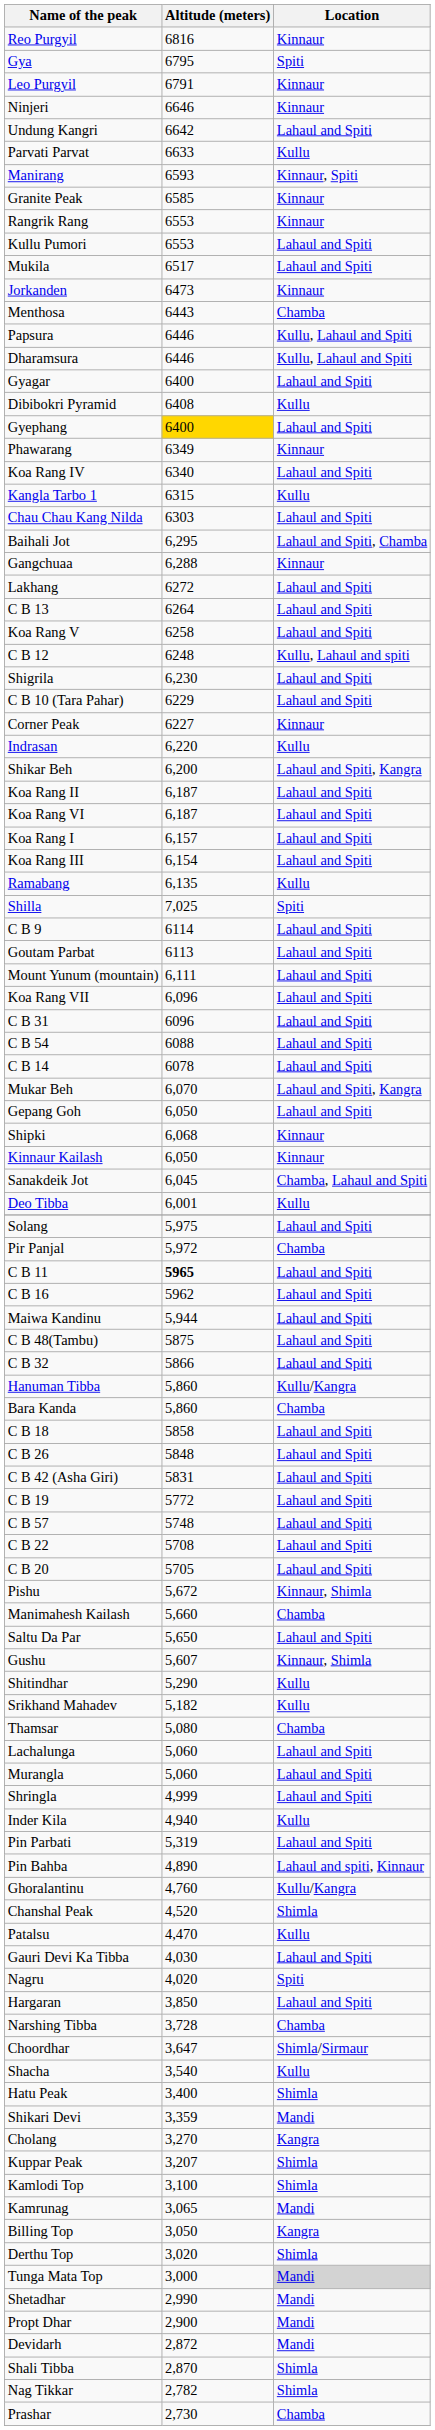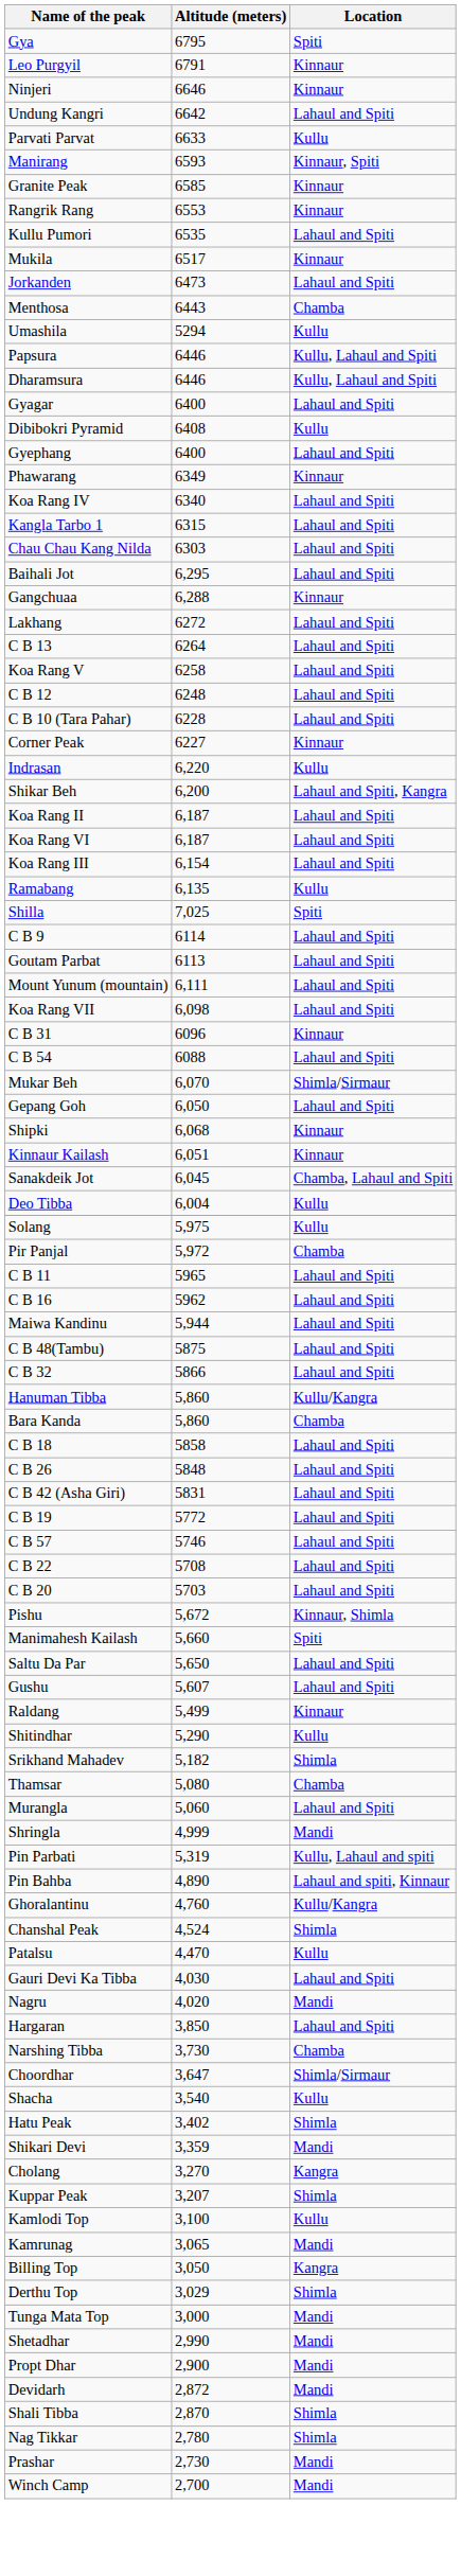- row: Reo Purgyil | 6816 | Kinnaur
Kullu Pumori | Altitude (meters): 6553 -> 6535
Mukila | Location: Lahaul and Spiti -> Kinnaur
Jorkanden | Location: Kinnaur -> Lahaul and Spiti
+ row: Umashila | 5294 | Kullu
Gyephang | Altitude (meters): gold background -> no background
Kangla Tarbo 1 | Location: Kullu -> Lahaul and Spiti
Baihali Jot | Location: Lahaul and Spiti, Chamba -> Lahaul and Spiti
C B 12 | Location: Kullu, Lahaul and spiti -> Lahaul and Spiti
- row: Shigrila | 6,230 | Lahaul and Spiti
C B 10 (Tara Pahar) | Altitude (meters): 6229 -> 6228
- row: Koa Rang I | 6,157 | Lahaul and Spiti
Koa Rang VII | Altitude (meters): 6,096 -> 6,098
C B 31 | Location: Lahaul and Spiti -> Kinnaur
- row: C B 14 | 6078 | Lahaul and Spiti
Mukar Beh | Location: Lahaul and Spiti, Kangra -> Shimla/Sirmaur
Kinnaur Kailash | Altitude (meters): 6,050 -> 6,051
Deo Tibba | Altitude (meters): 6,001 -> 6,004
Solang | Location: Lahaul and Spiti -> Kullu
C B 11 | Altitude (meters): bold -> normal
C B 57 | Altitude (meters): 5748 -> 5746
C B 20 | Altitude (meters): 5705 -> 5703
Manimahesh Kailash | Location: Chamba -> Spiti
Gushu | Location: Kinnaur, Shimla -> Lahaul and Spiti
+ row: Raldang | 5,499 | Kinnaur
Srikhand Mahadev | Location: Kullu -> Shimla
- row: Lachalunga | 5,060 | Lahaul and Spiti
Shringla | Location: Lahaul and Spiti -> Mandi
- row: Inder Kila | 4,940 | Kullu
Pin Parbati | Location: Lahaul and Spiti -> Kullu, Lahaul and spiti
Chanshal Peak | Altitude (meters): 4,520 -> 4,524
Nagru | Location: Spiti -> Mandi
Narshing Tibba | Altitude (meters): 3,728 -> 3,730
Hatu Peak | Altitude (meters): 3,400 -> 3,402
Kamlodi Top | Location: Shimla -> Kullu
Derthu Top | Altitude (meters): 3,020 -> 3,029
Tunga Mata Top | Location: lightgrey background -> no background
Nag Tikkar | Altitude (meters): 2,782 -> 2,780
Prashar | Location: Chamba -> Mandi
+ row: Winch Camp | 2,700 | Mandi
